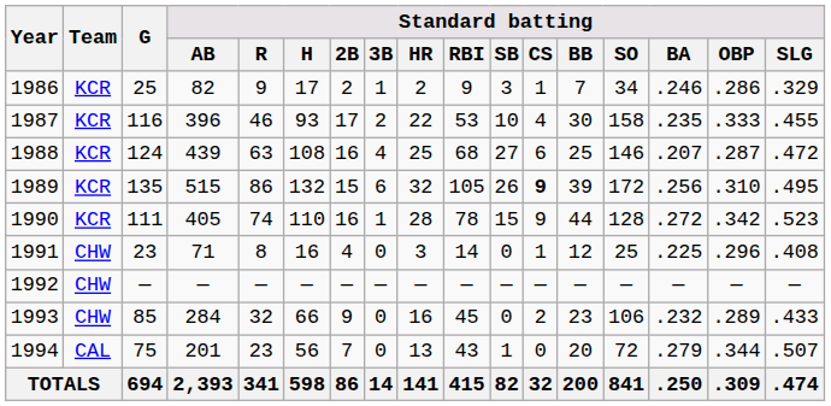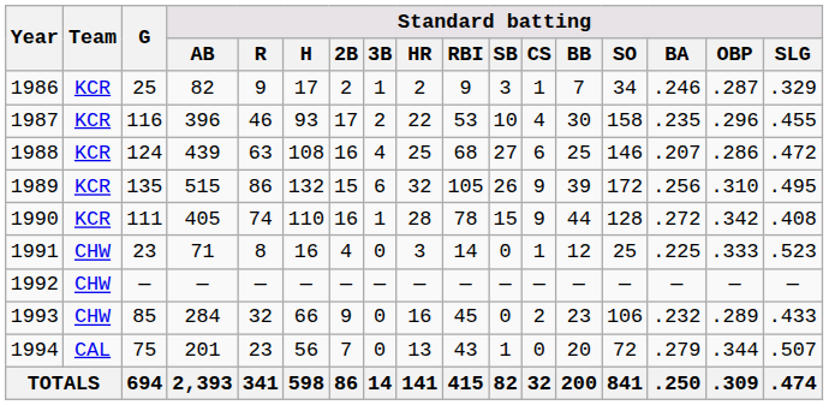1986 | Standard batting / OBP: .286 -> .287
1987 | Standard batting / OBP: .333 -> .296
1988 | Standard batting / OBP: .287 -> .286
1989 | Standard batting / CS: bold -> normal
1990 | Standard batting / SLG: .523 -> .408
1991 | Standard batting / OBP: .296 -> .333
1991 | Standard batting / SLG: .408 -> .523
